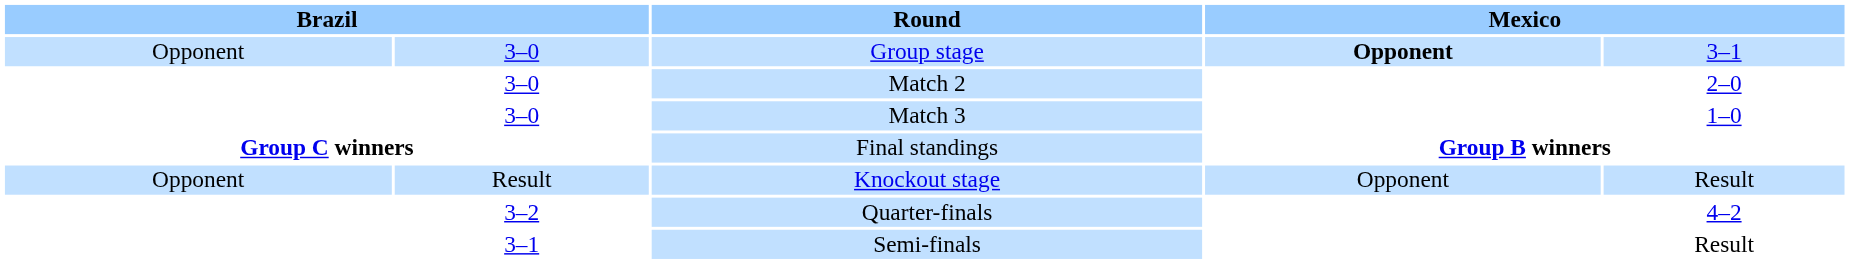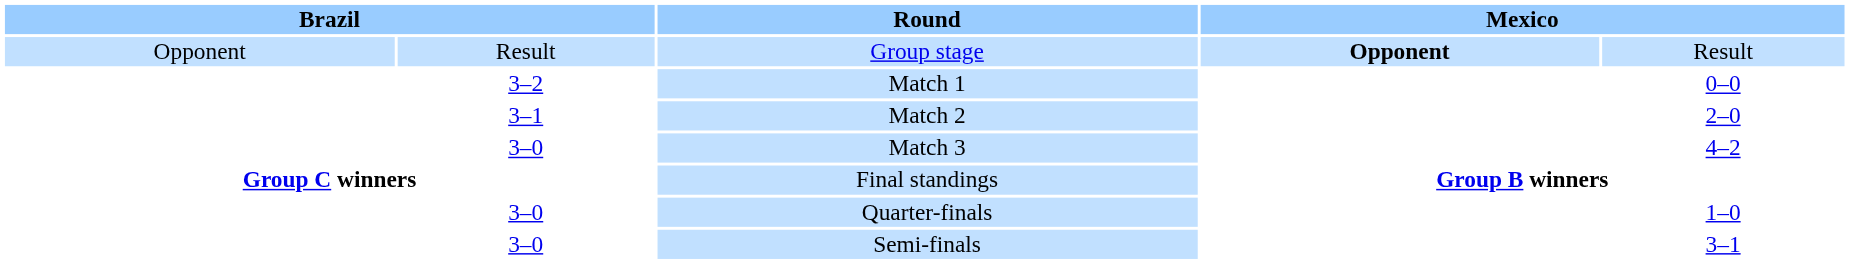Group stage | column 2: 3–0 -> Result
Group stage | column 5: 3–1 -> Result
+ row: 3–2 | Match 1 | 0–0
Match 2 | column 2: 3–0 -> 3–1
Match 3 | column 5: 1–0 -> 4–2
- row: Opponent | Result | Knockout stage | Opponent | Result
Quarter-finals | column 2: 3–2 -> 3–0
Quarter-finals | column 5: 4–2 -> 1–0
Semi-finals | column 2: 3–1 -> 3–0
Semi-finals | column 5: Result -> 3–1
